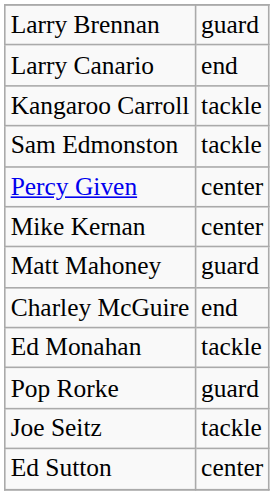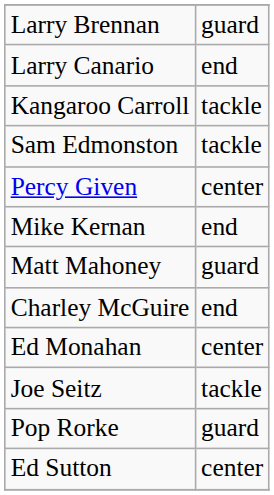Mike Kernan | column 2: center -> end
Ed Monahan | column 2: tackle -> center
rows swapped: Pop Rorke <-> Joe Seitz
